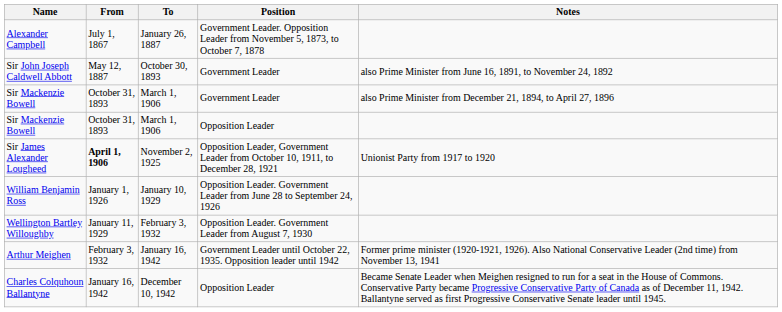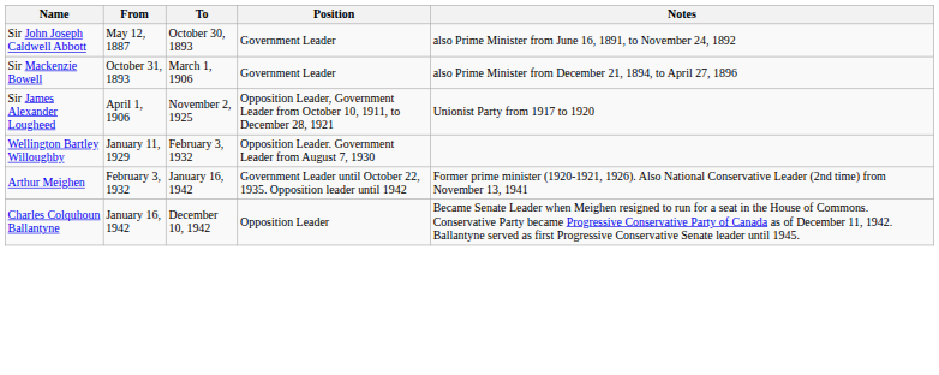- row: Alexander Campbell | July 1, 1867 | January 26, 1887 | Government Leader. Opposition Leader from November 5, 1873, to October 7, 1878
- row: Sir Mackenzie Bowell | October 31, 1893 | March 1, 1906 | Opposition Leader
Sir James Alexander Lougheed | From: bold -> normal
- row: William Benjamin Ross | January 1, 1926 | January 10, 1929 | Opposition Leader. Government Leader from June 28 to September 24, 1926
